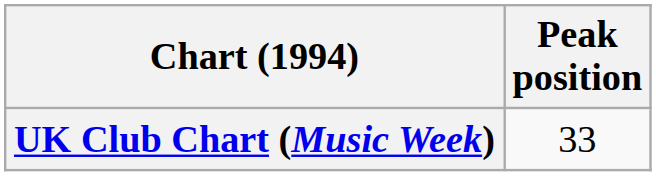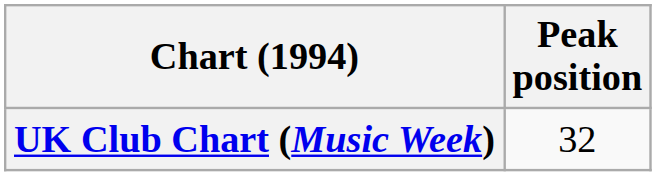UK Club Chart (Music Week) | Peak position: 33 -> 32
